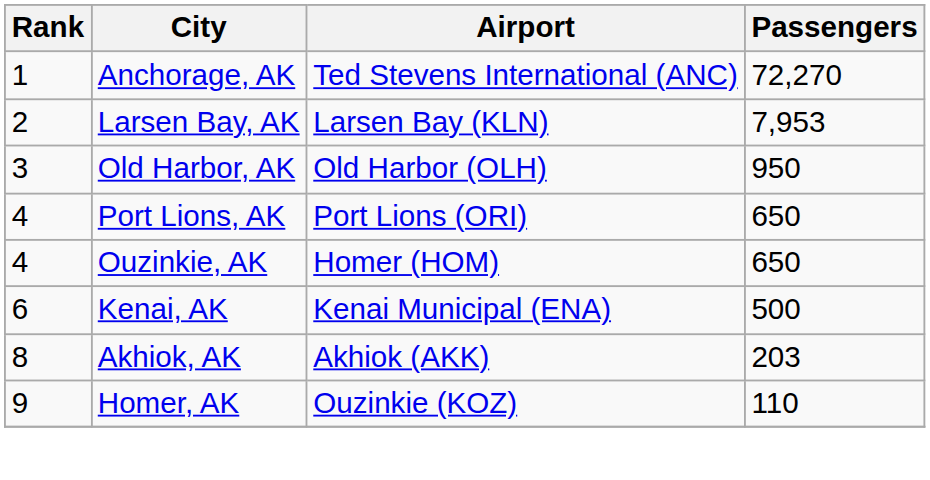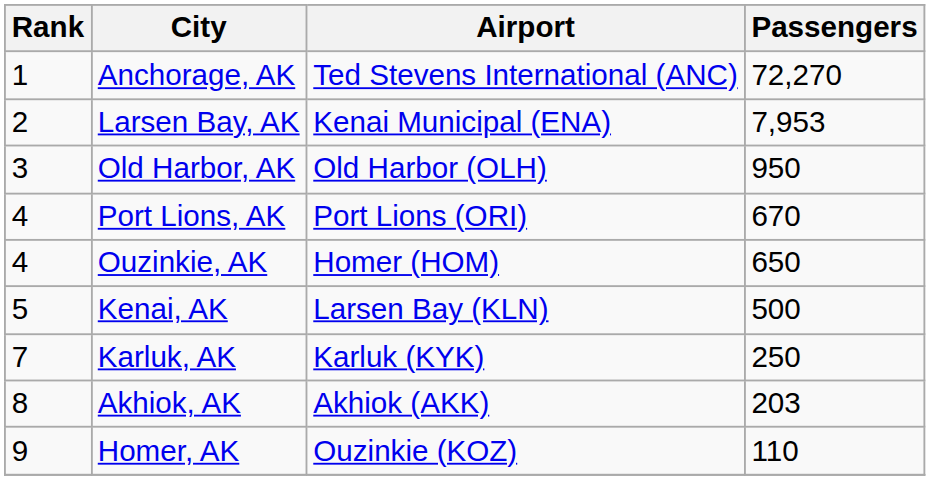Larsen Bay, AK | Airport: Larsen Bay (KLN) -> Kenai Municipal (ENA)
Port Lions, AK | Passengers: 650 -> 670
Kenai, AK | Rank: 6 -> 5
Kenai, AK | Airport: Kenai Municipal (ENA) -> Larsen Bay (KLN)
+ row: 7 | Karluk, AK | Karluk (KYK) | 250
